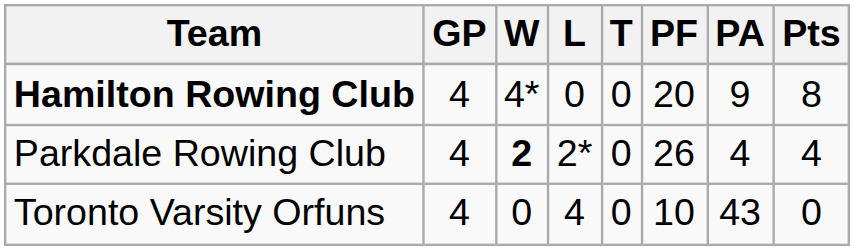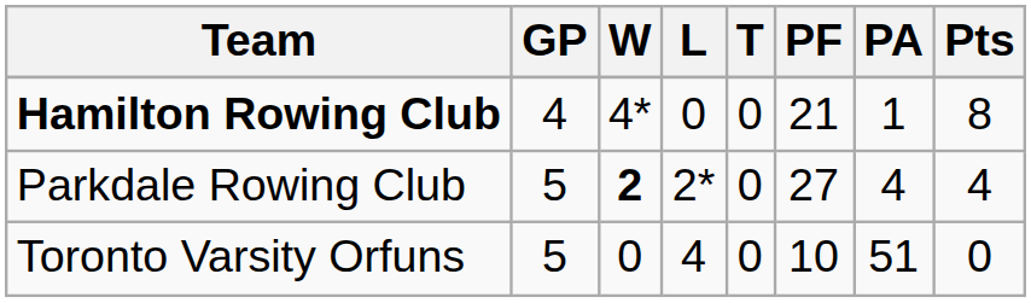Hamilton Rowing Club | PF: 20 -> 21
Hamilton Rowing Club | PA: 9 -> 1
Parkdale Rowing Club | GP: 4 -> 5
Parkdale Rowing Club | PF: 26 -> 27
Toronto Varsity Orfuns | GP: 4 -> 5
Toronto Varsity Orfuns | PA: 43 -> 51
